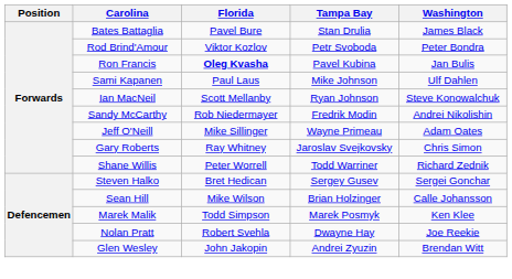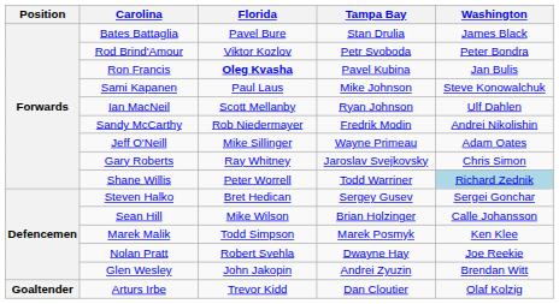Sami Kapanen | Washington: Ulf Dahlen -> Steve Konowalchuk
Ian MacNeil | Washington: Steve Konowalchuk -> Ulf Dahlen
Shane Willis | Washington: no background -> lightblue background
+ row: Goaltender | Arturs Irbe | Trevor Kidd | Dan Cloutier | Olaf Kolzig
